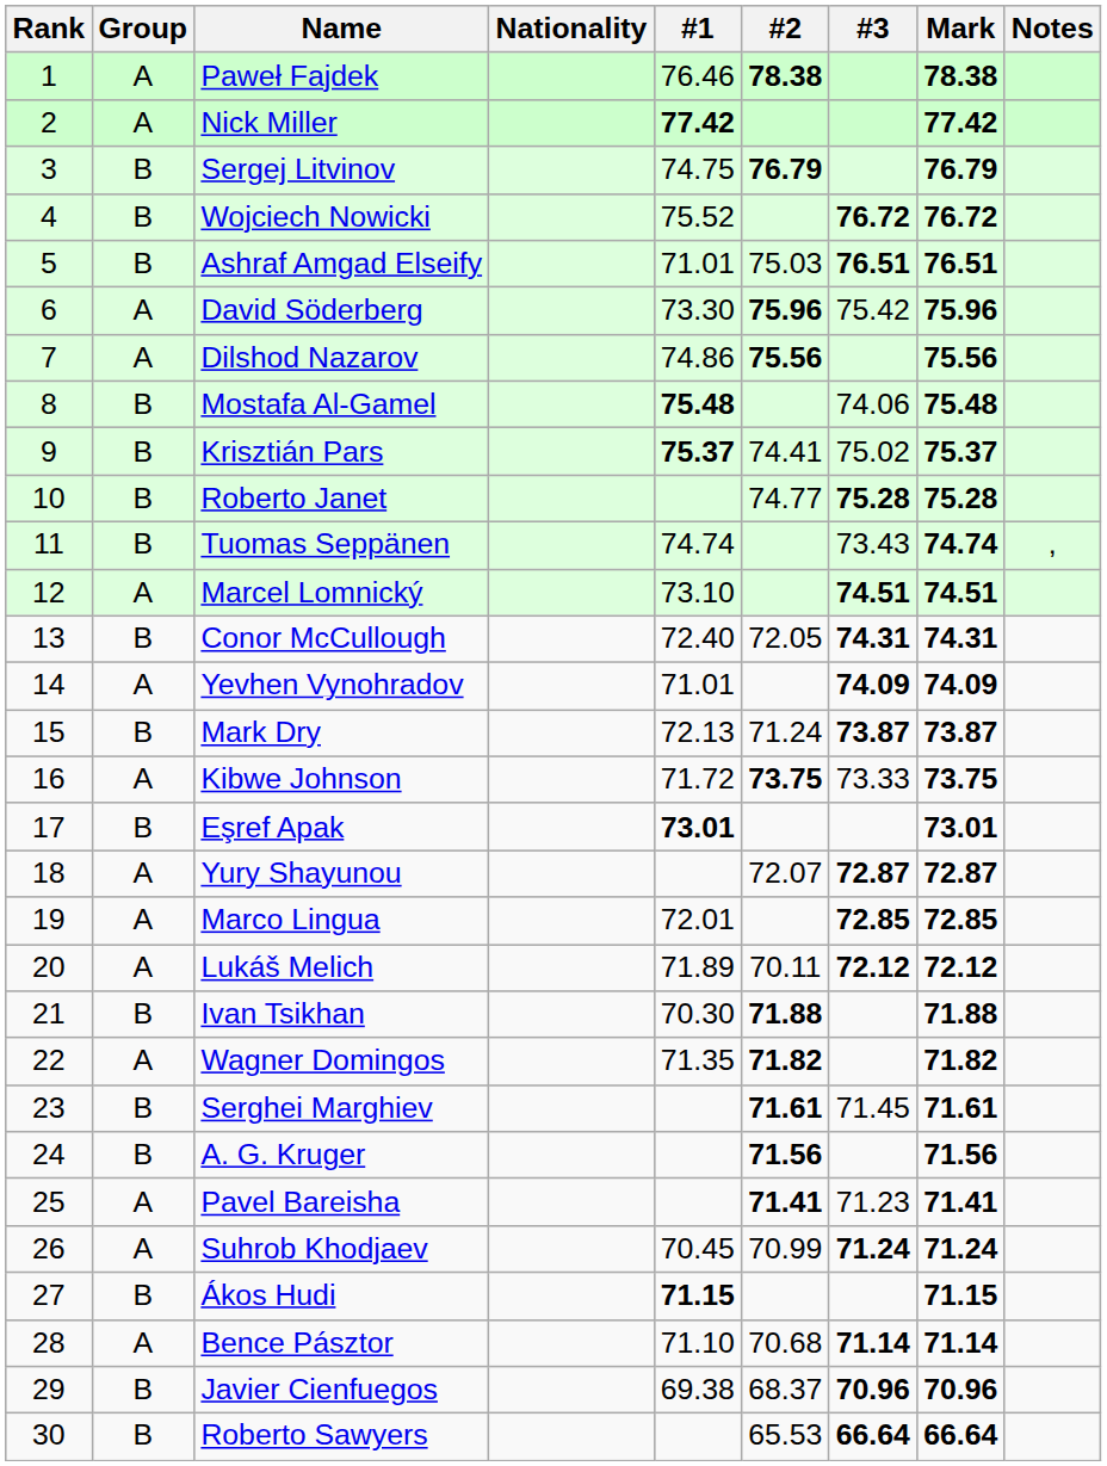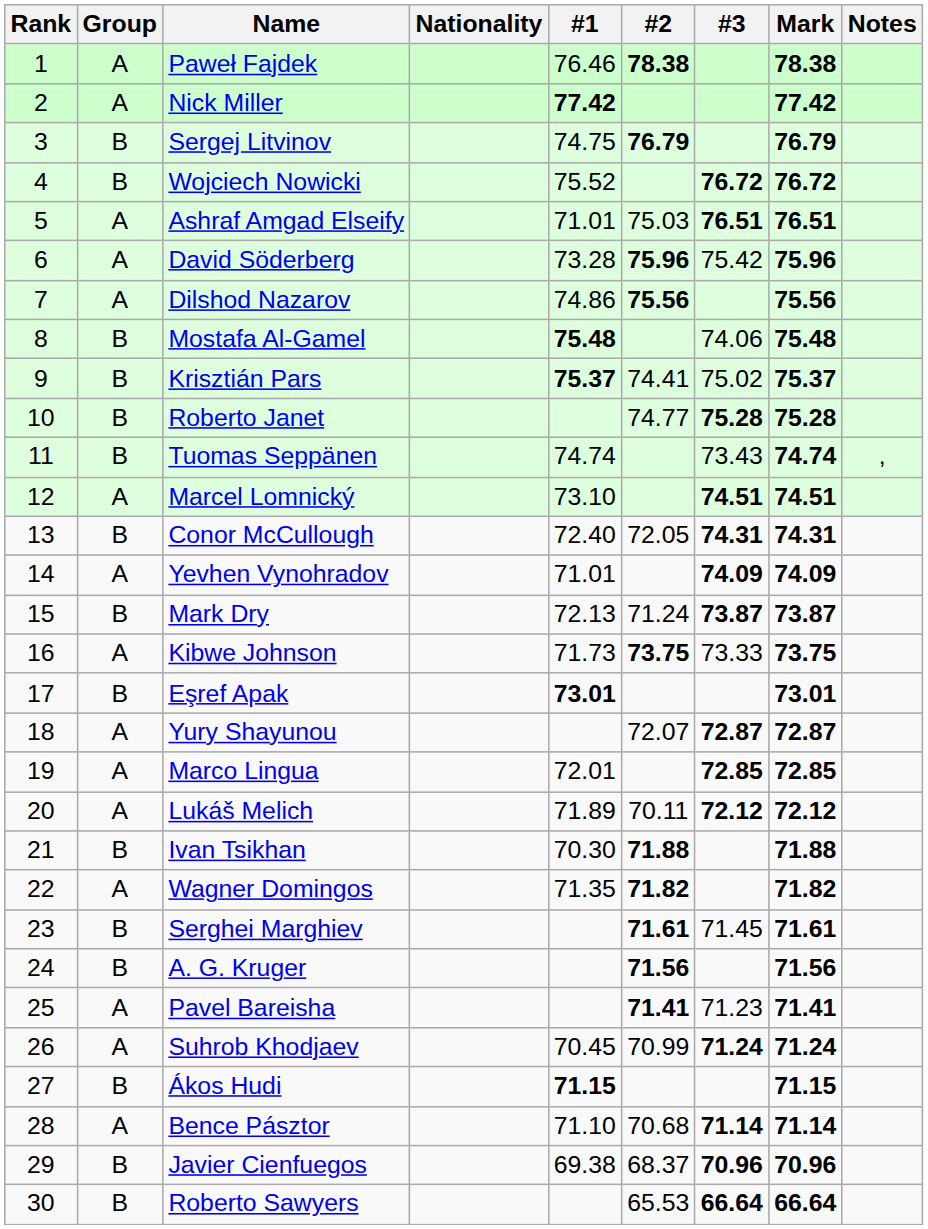Ashraf Amgad Elseify | Group: B -> A
David Söderberg | #1: 73.30 -> 73.28
Kibwe Johnson | #1: 71.72 -> 71.73
